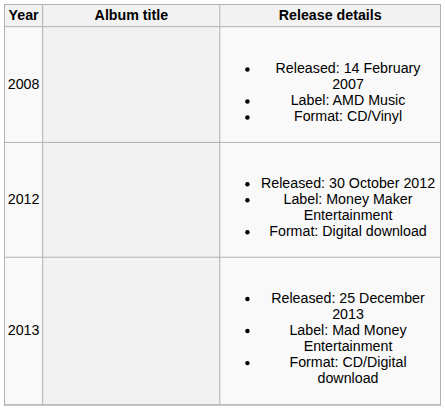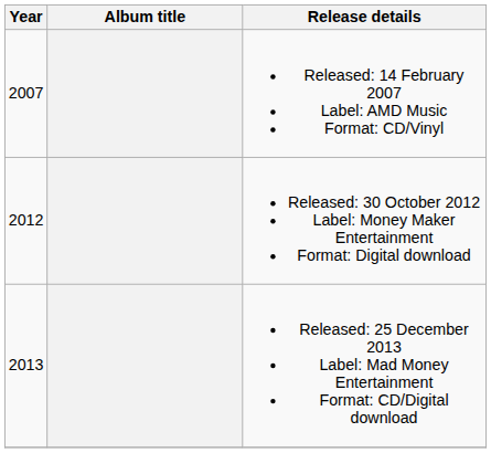Released: 14 February 2007 Label: AMD Music Format: CD/Vinyl | Year: 2008 -> 2007
